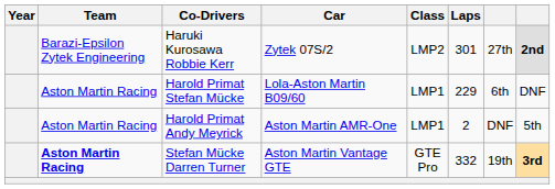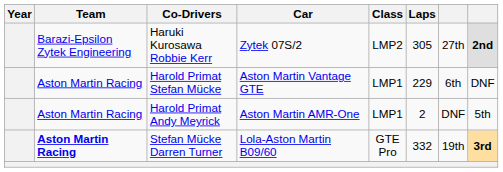Haruki Kurosawa Robbie Kerr | Laps: 301 -> 305
Harold Primat Stefan Mücke | Car: Lola-Aston Martin B09/60 -> Aston Martin Vantage GTE
Stefan Mücke Darren Turner | Car: Aston Martin Vantage GTE -> Lola-Aston Martin B09/60
